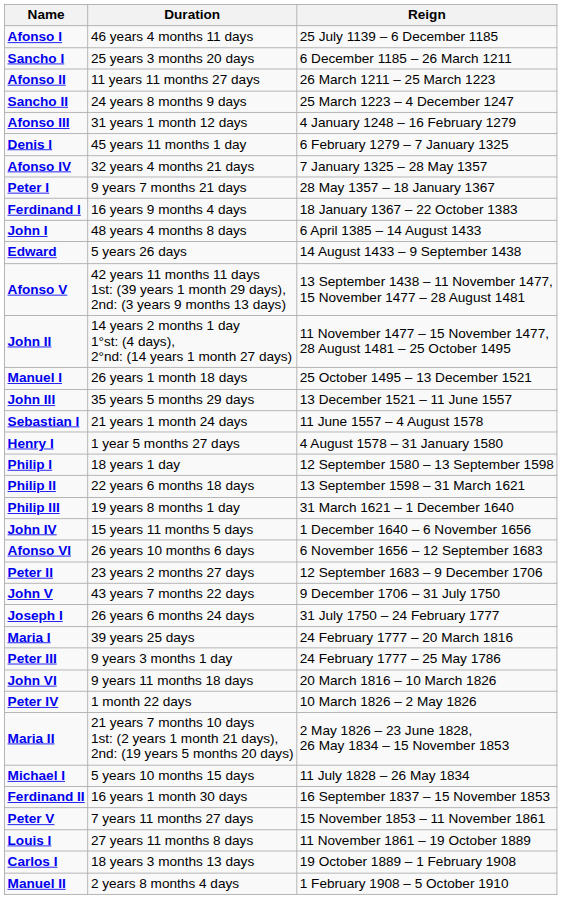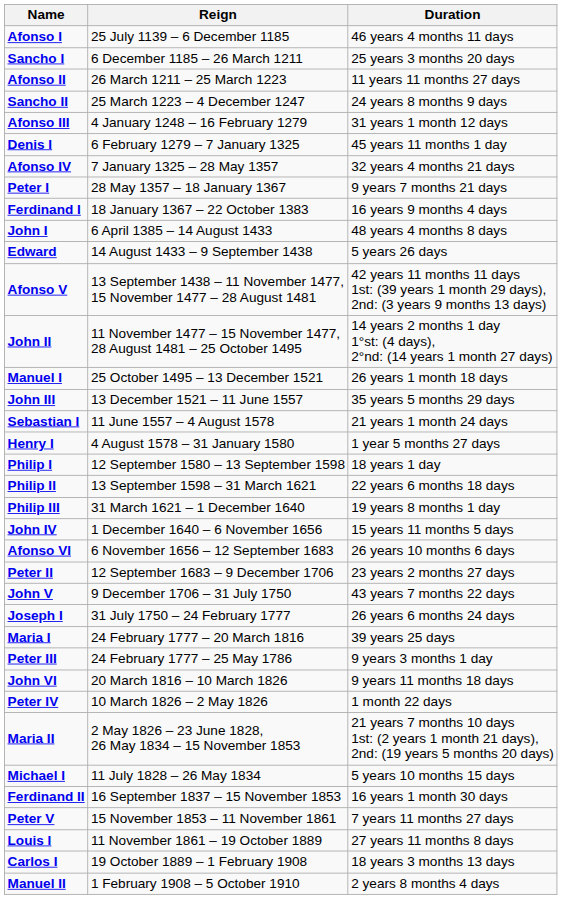columns swapped: Reign <-> Duration
